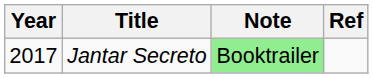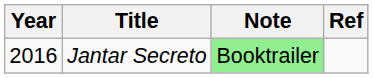Jantar Secreto | Year: 2017 -> 2016
